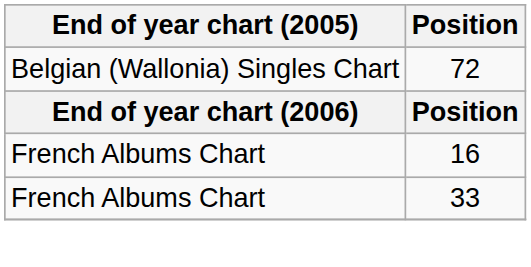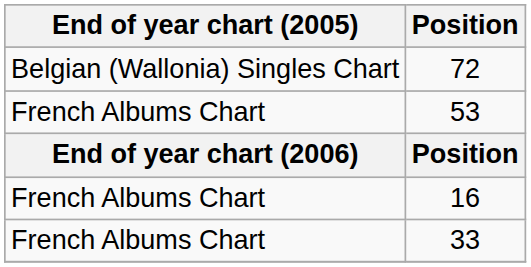+ row: French Albums Chart | 53
